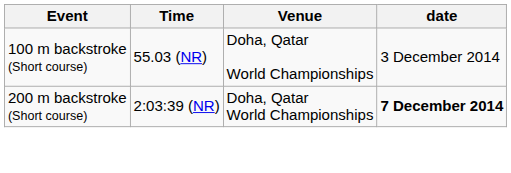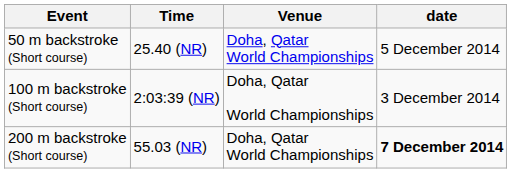+ row: 50 m backstroke (Short course) | 25.40 (NR) | Doha, Qatar World Championships | 5 December 2014
100 m backstroke (Short course) | Time: 55.03 (NR) -> 2:03:39 (NR)
200 m backstroke (Short course) | Time: 2:03:39 (NR) -> 55.03 (NR)
